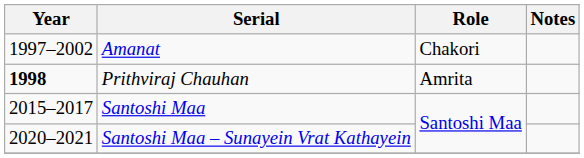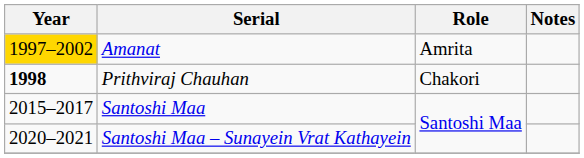Amanat | Year: no background -> gold background
Amanat | Role: Chakori -> Amrita
Prithviraj Chauhan | Role: Amrita -> Chakori
